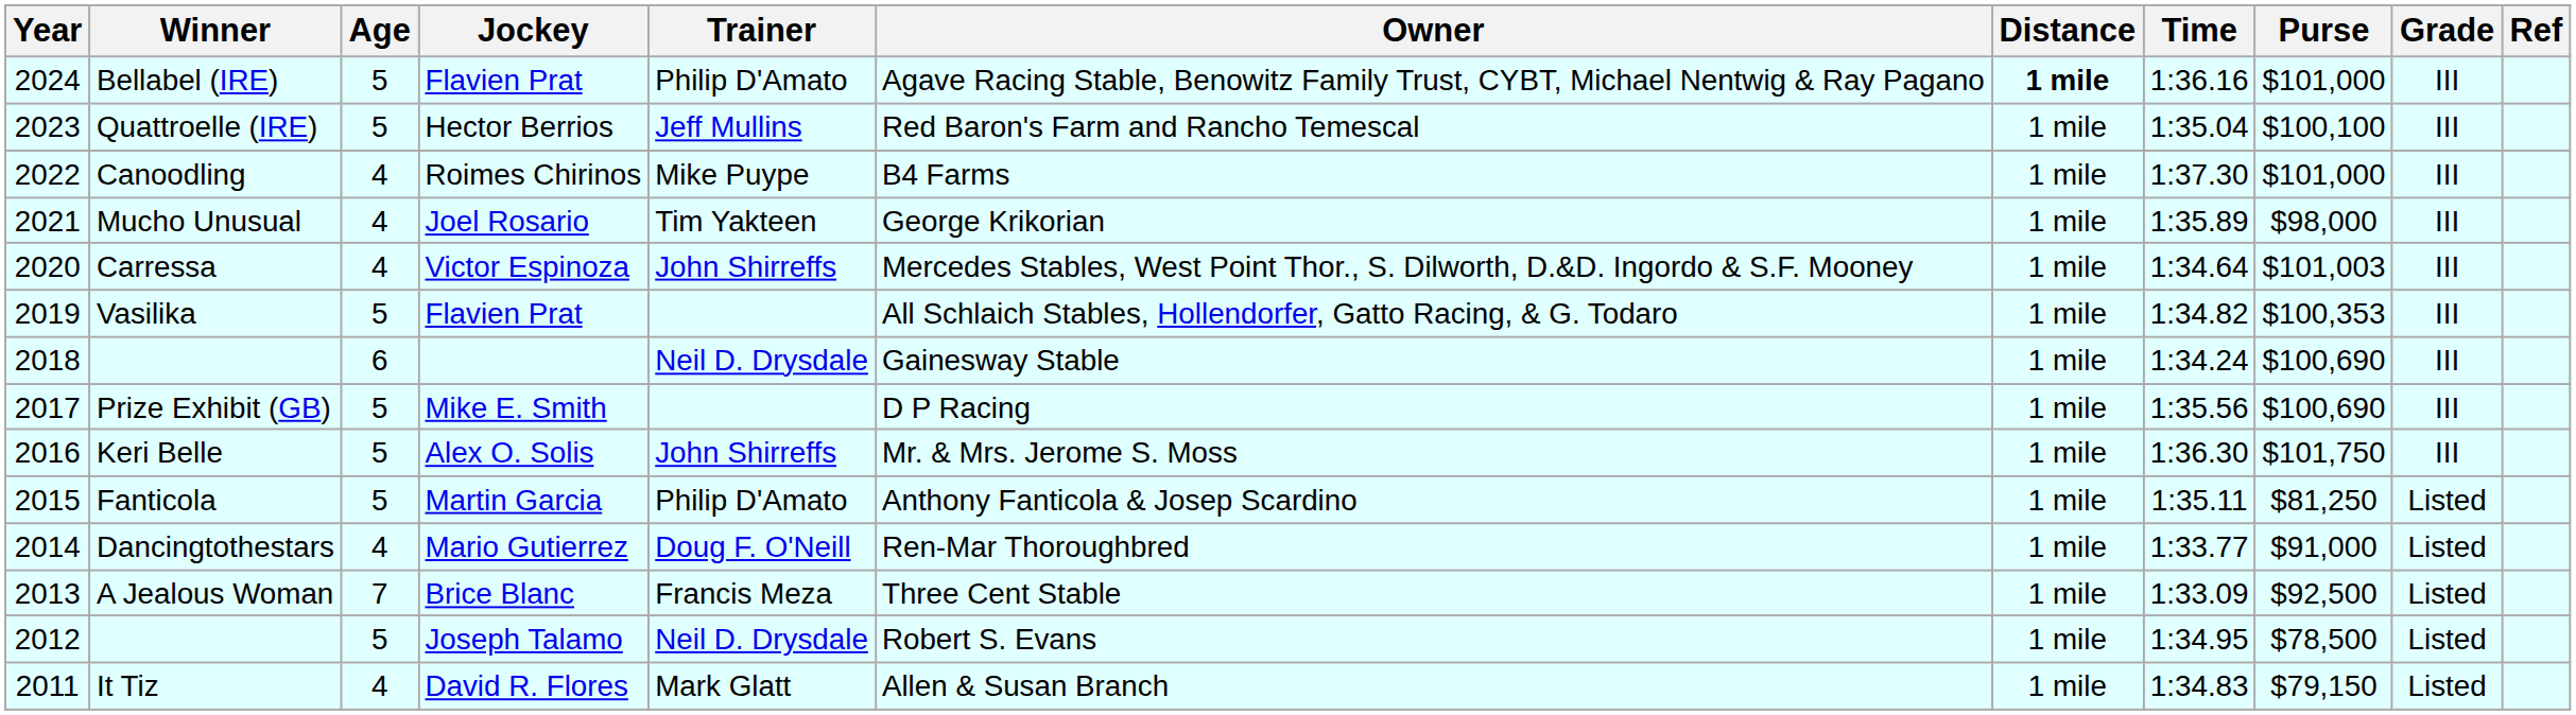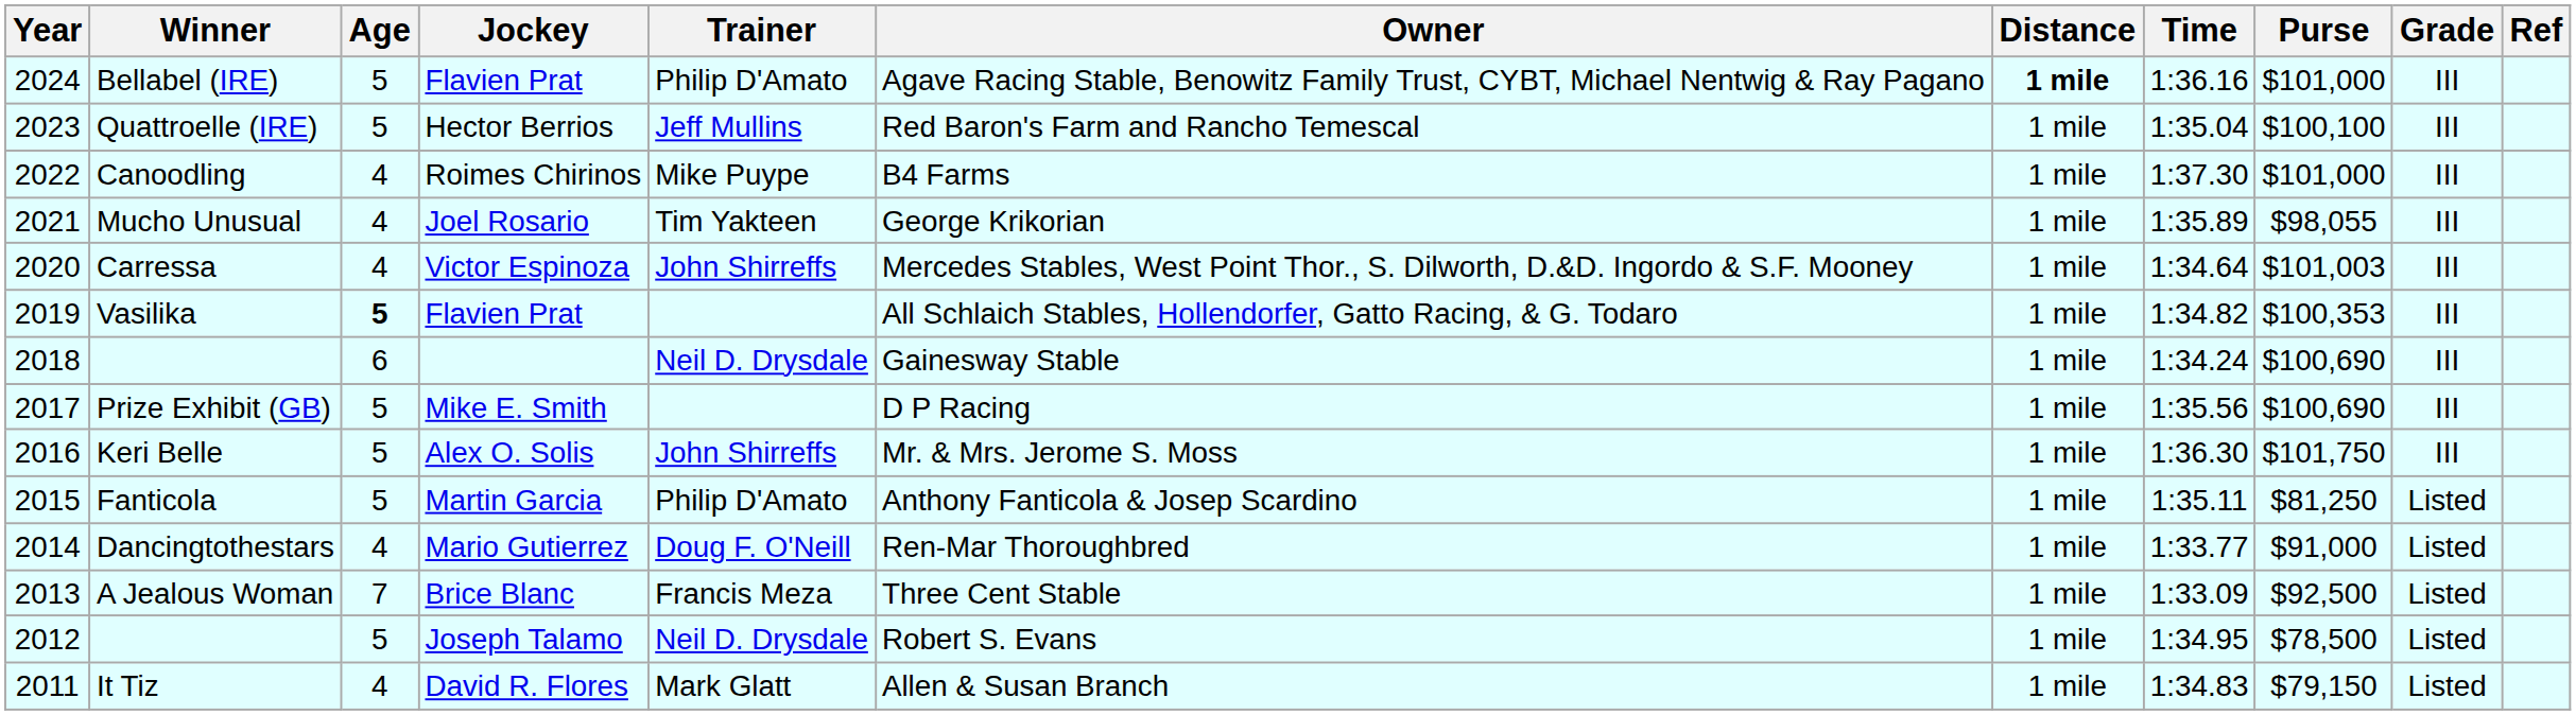Mucho Unusual | Purse: $98,000 -> $98,055
Vasilika | Age: normal -> bold
